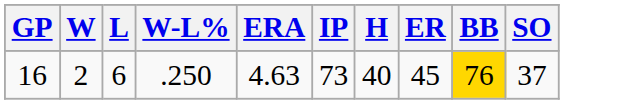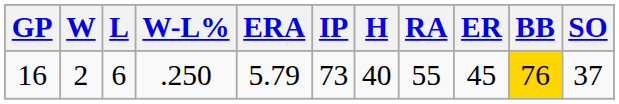+ column: RA | 55
16 | ERA: 4.63 -> 5.79
